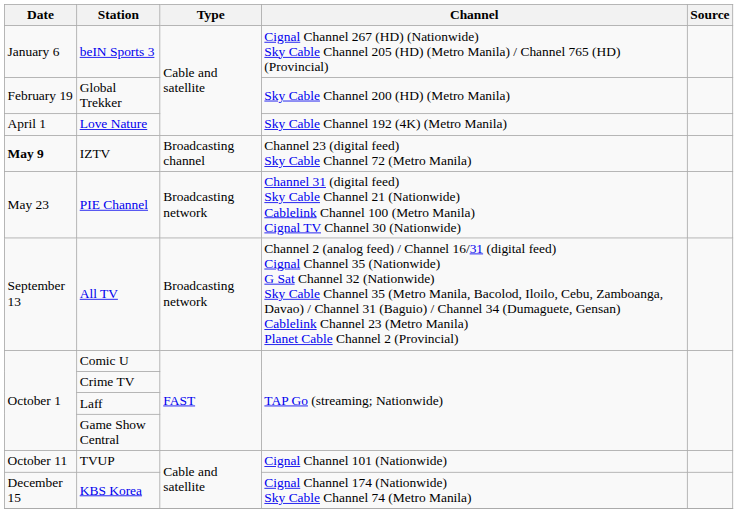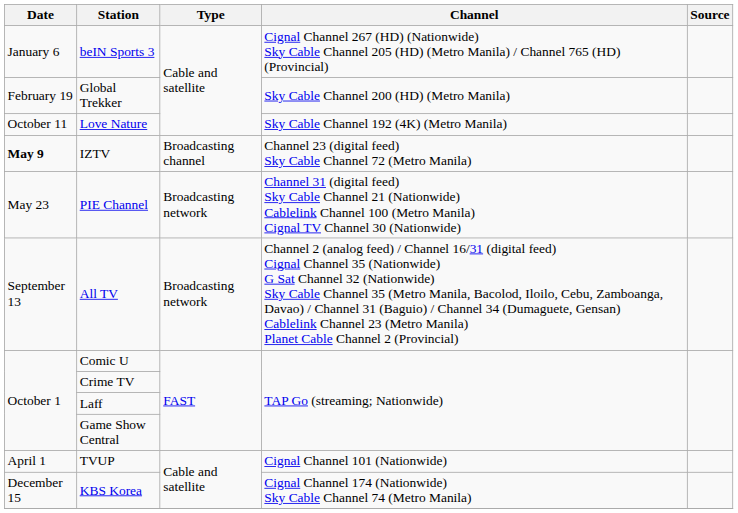Love Nature | Date: April 1 -> October 11
TVUP | Date: October 11 -> April 1
